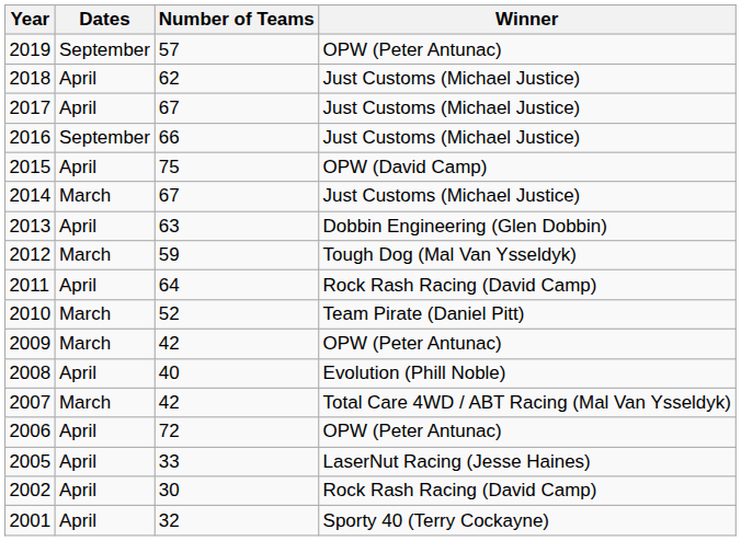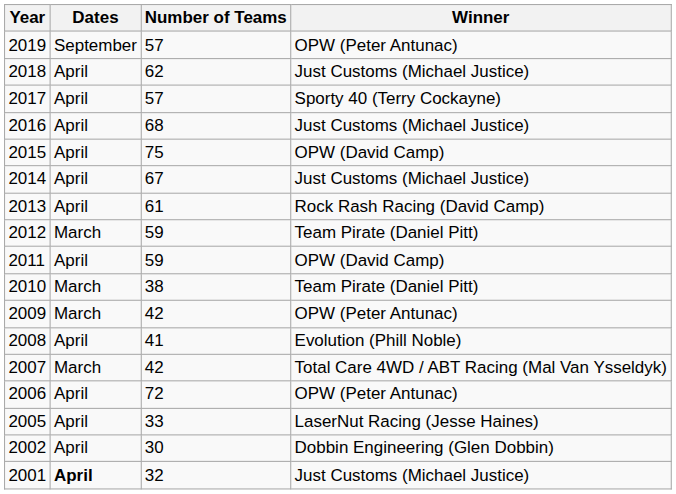2017 | Number of Teams: 67 -> 57
2017 | Winner: Just Customs (Michael Justice) -> Sporty 40 (Terry Cockayne)
2016 | Dates: September -> April
2016 | Number of Teams: 66 -> 68
2014 | Dates: March -> April
2013 | Number of Teams: 63 -> 61
2013 | Winner: Dobbin Engineering (Glen Dobbin) -> Rock Rash Racing (David Camp)
2012 | Winner: Tough Dog (Mal Van Ysseldyk) -> Team Pirate (Daniel Pitt)
2011 | Number of Teams: 64 -> 59
2011 | Winner: Rock Rash Racing (David Camp) -> OPW (David Camp)
2010 | Number of Teams: 52 -> 38
2008 | Number of Teams: 40 -> 41
2002 | Winner: Rock Rash Racing (David Camp) -> Dobbin Engineering (Glen Dobbin)
2001 | Dates: normal -> bold
2001 | Winner: Sporty 40 (Terry Cockayne) -> Just Customs (Michael Justice)
